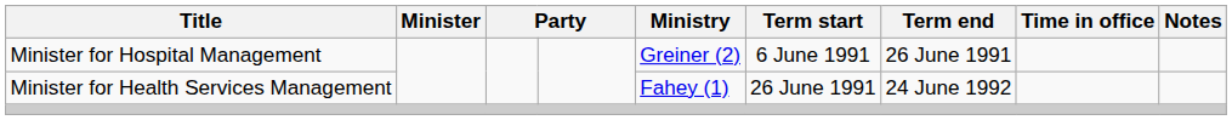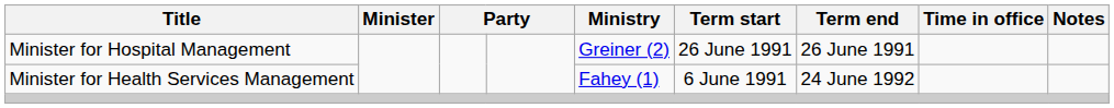Minister for Hospital Management | Term start: 6 June 1991 -> 26 June 1991
Minister for Health Services Management | Term start: 26 June 1991 -> 6 June 1991
